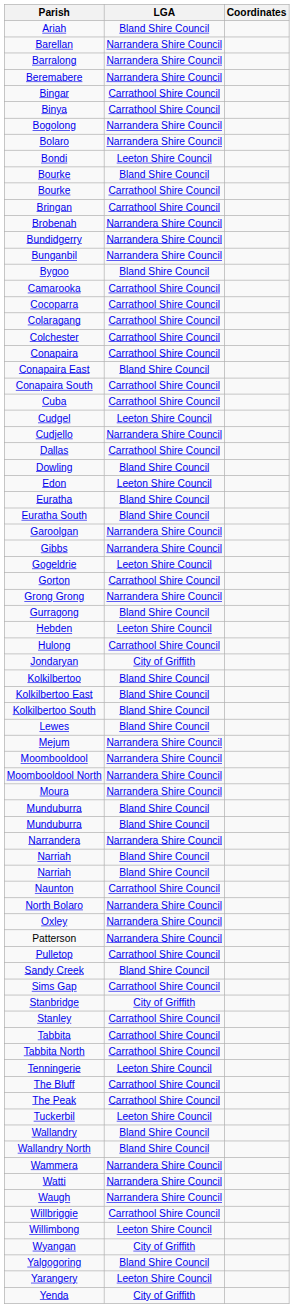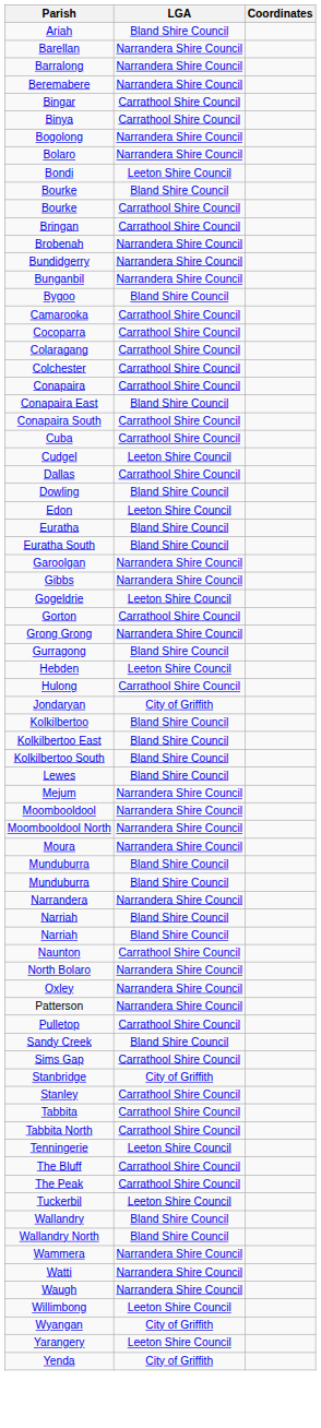- row: Cudjello | Narrandera Shire Council
- row: Willbriggie | Carrathool Shire Council
- row: Yalgogoring | Bland Shire Council
